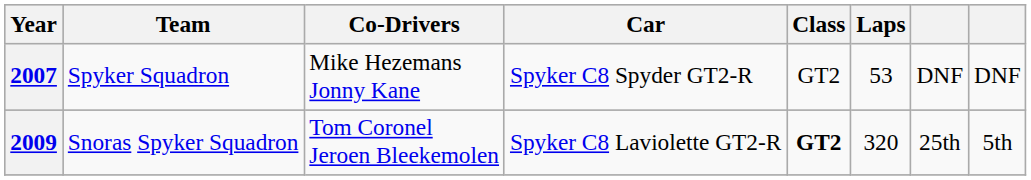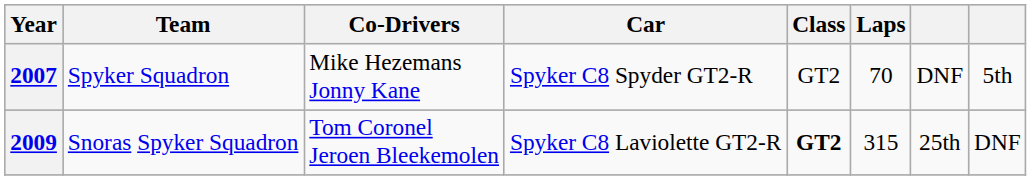2007 | Laps: 53 -> 70
2007 | column 8: DNF -> 5th
2009 | Laps: 320 -> 315
2009 | column 8: 5th -> DNF
